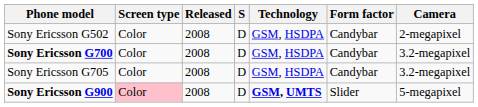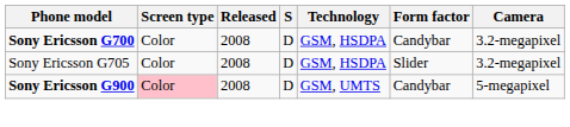- row: Sony Ericsson G502 | Color | 2008 | D | GSM, HSDPA | Candybar | 2-megapixel
Sony Ericsson G705 | Form factor: Candybar -> Slider
Sony Ericsson G900 | Technology: bold -> normal
Sony Ericsson G900 | Form factor: Slider -> Candybar
